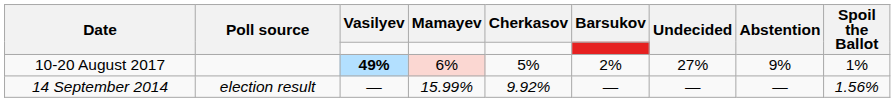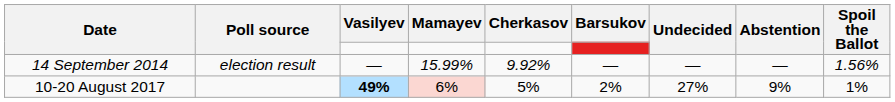rows swapped: 10-20 August 2017 <-> 14 September 2014
